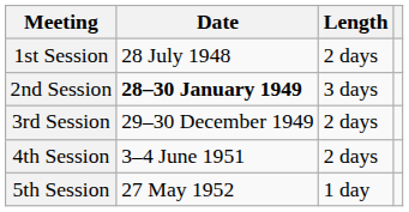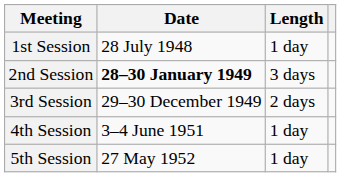1st Session | Length: 2 days -> 1 day
4th Session | Length: 2 days -> 1 day
